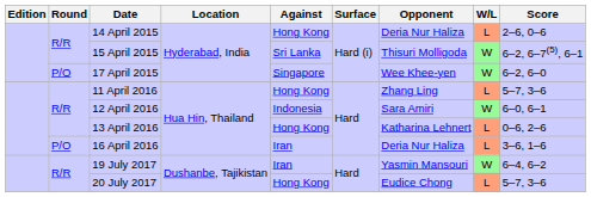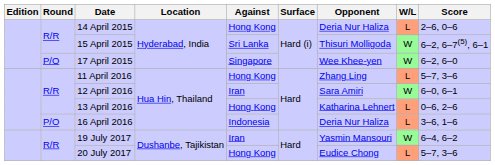12 April 2016 | Against: Indonesia -> Iran
16 April 2016 | Against: Iran -> Indonesia
